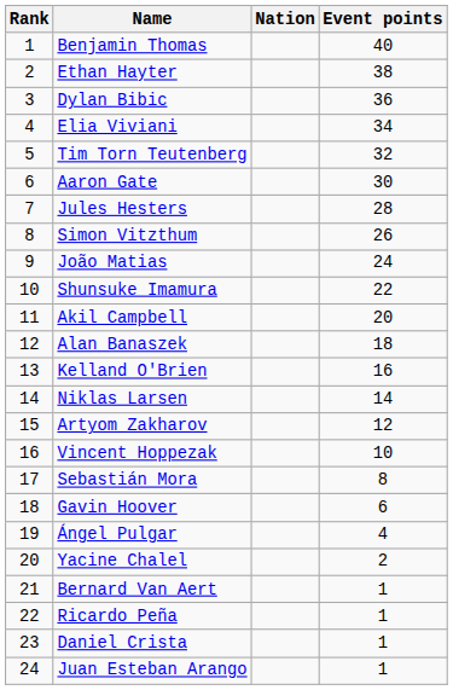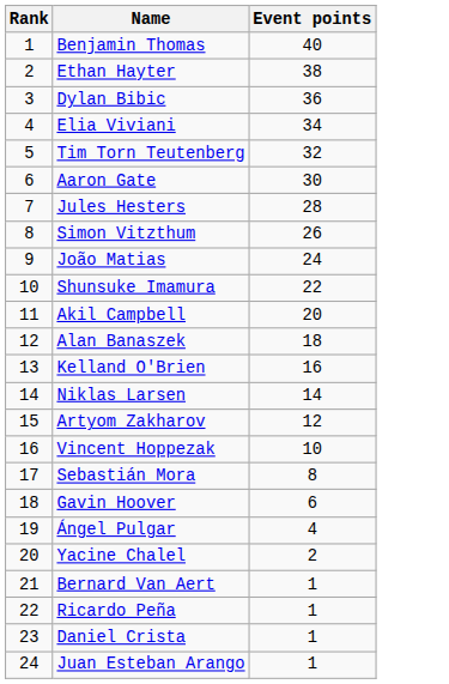- column: Nation
